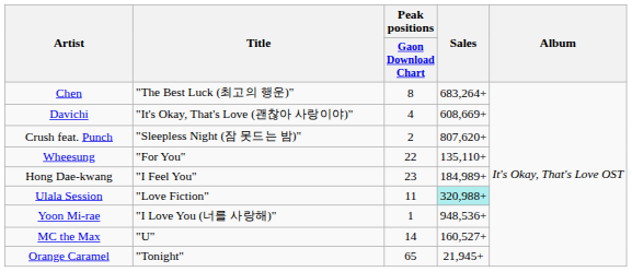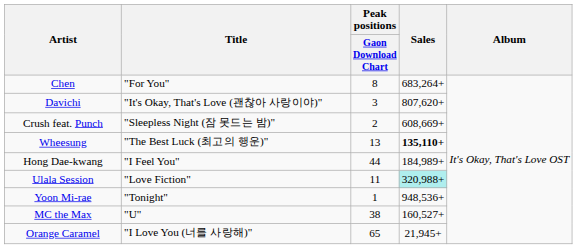Chen | Title: "The Best Luck (최고의 행운)" -> "For You"
Davichi | Peak positions / Gaon Download Chart: 4 -> 3
Davichi | Sales: 608,669+ -> 807,620+
Crush feat. Punch | Sales: 807,620+ -> 608,669+
Wheesung | Title: "For You" -> "The Best Luck (최고의 행운)"
Wheesung | Peak positions / Gaon Download Chart: 22 -> 13
Wheesung | Sales: normal -> bold
Hong Dae-kwang | Peak positions / Gaon Download Chart: 23 -> 44
Yoon Mi-rae | Title: "I Love You (너를 사랑해)" -> "Tonight"
MC the Max | Peak positions / Gaon Download Chart: 14 -> 38
Orange Caramel | Title: "Tonight" -> "I Love You (너를 사랑해)"
